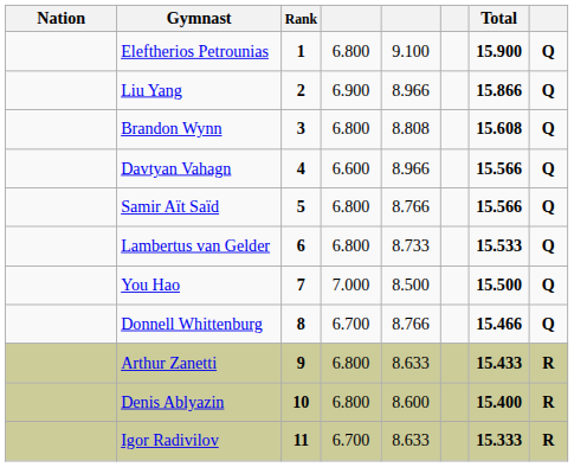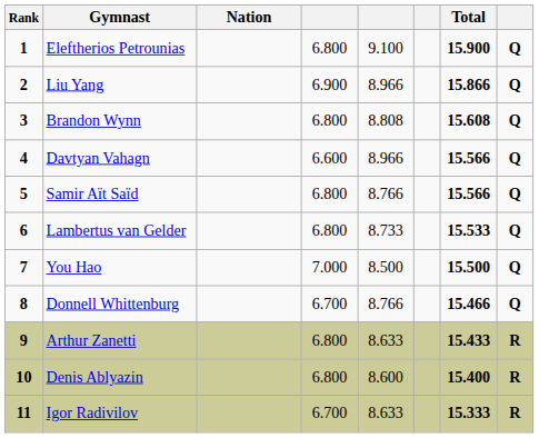columns swapped: Rank <-> Nation
